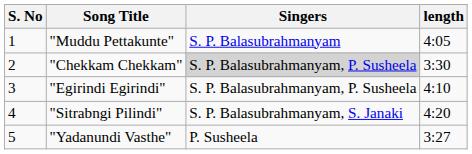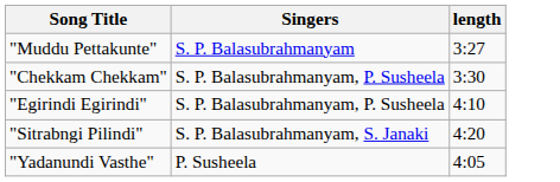- column: S. No | 1 | 2 | 3 | 4 | 5
"Muddu Pettakunte" | length: 4:05 -> 3:27
"Chekkam Chekkam" | Singers: lightgrey background -> no background
"Yadanundi Vasthe" | length: 3:27 -> 4:05
